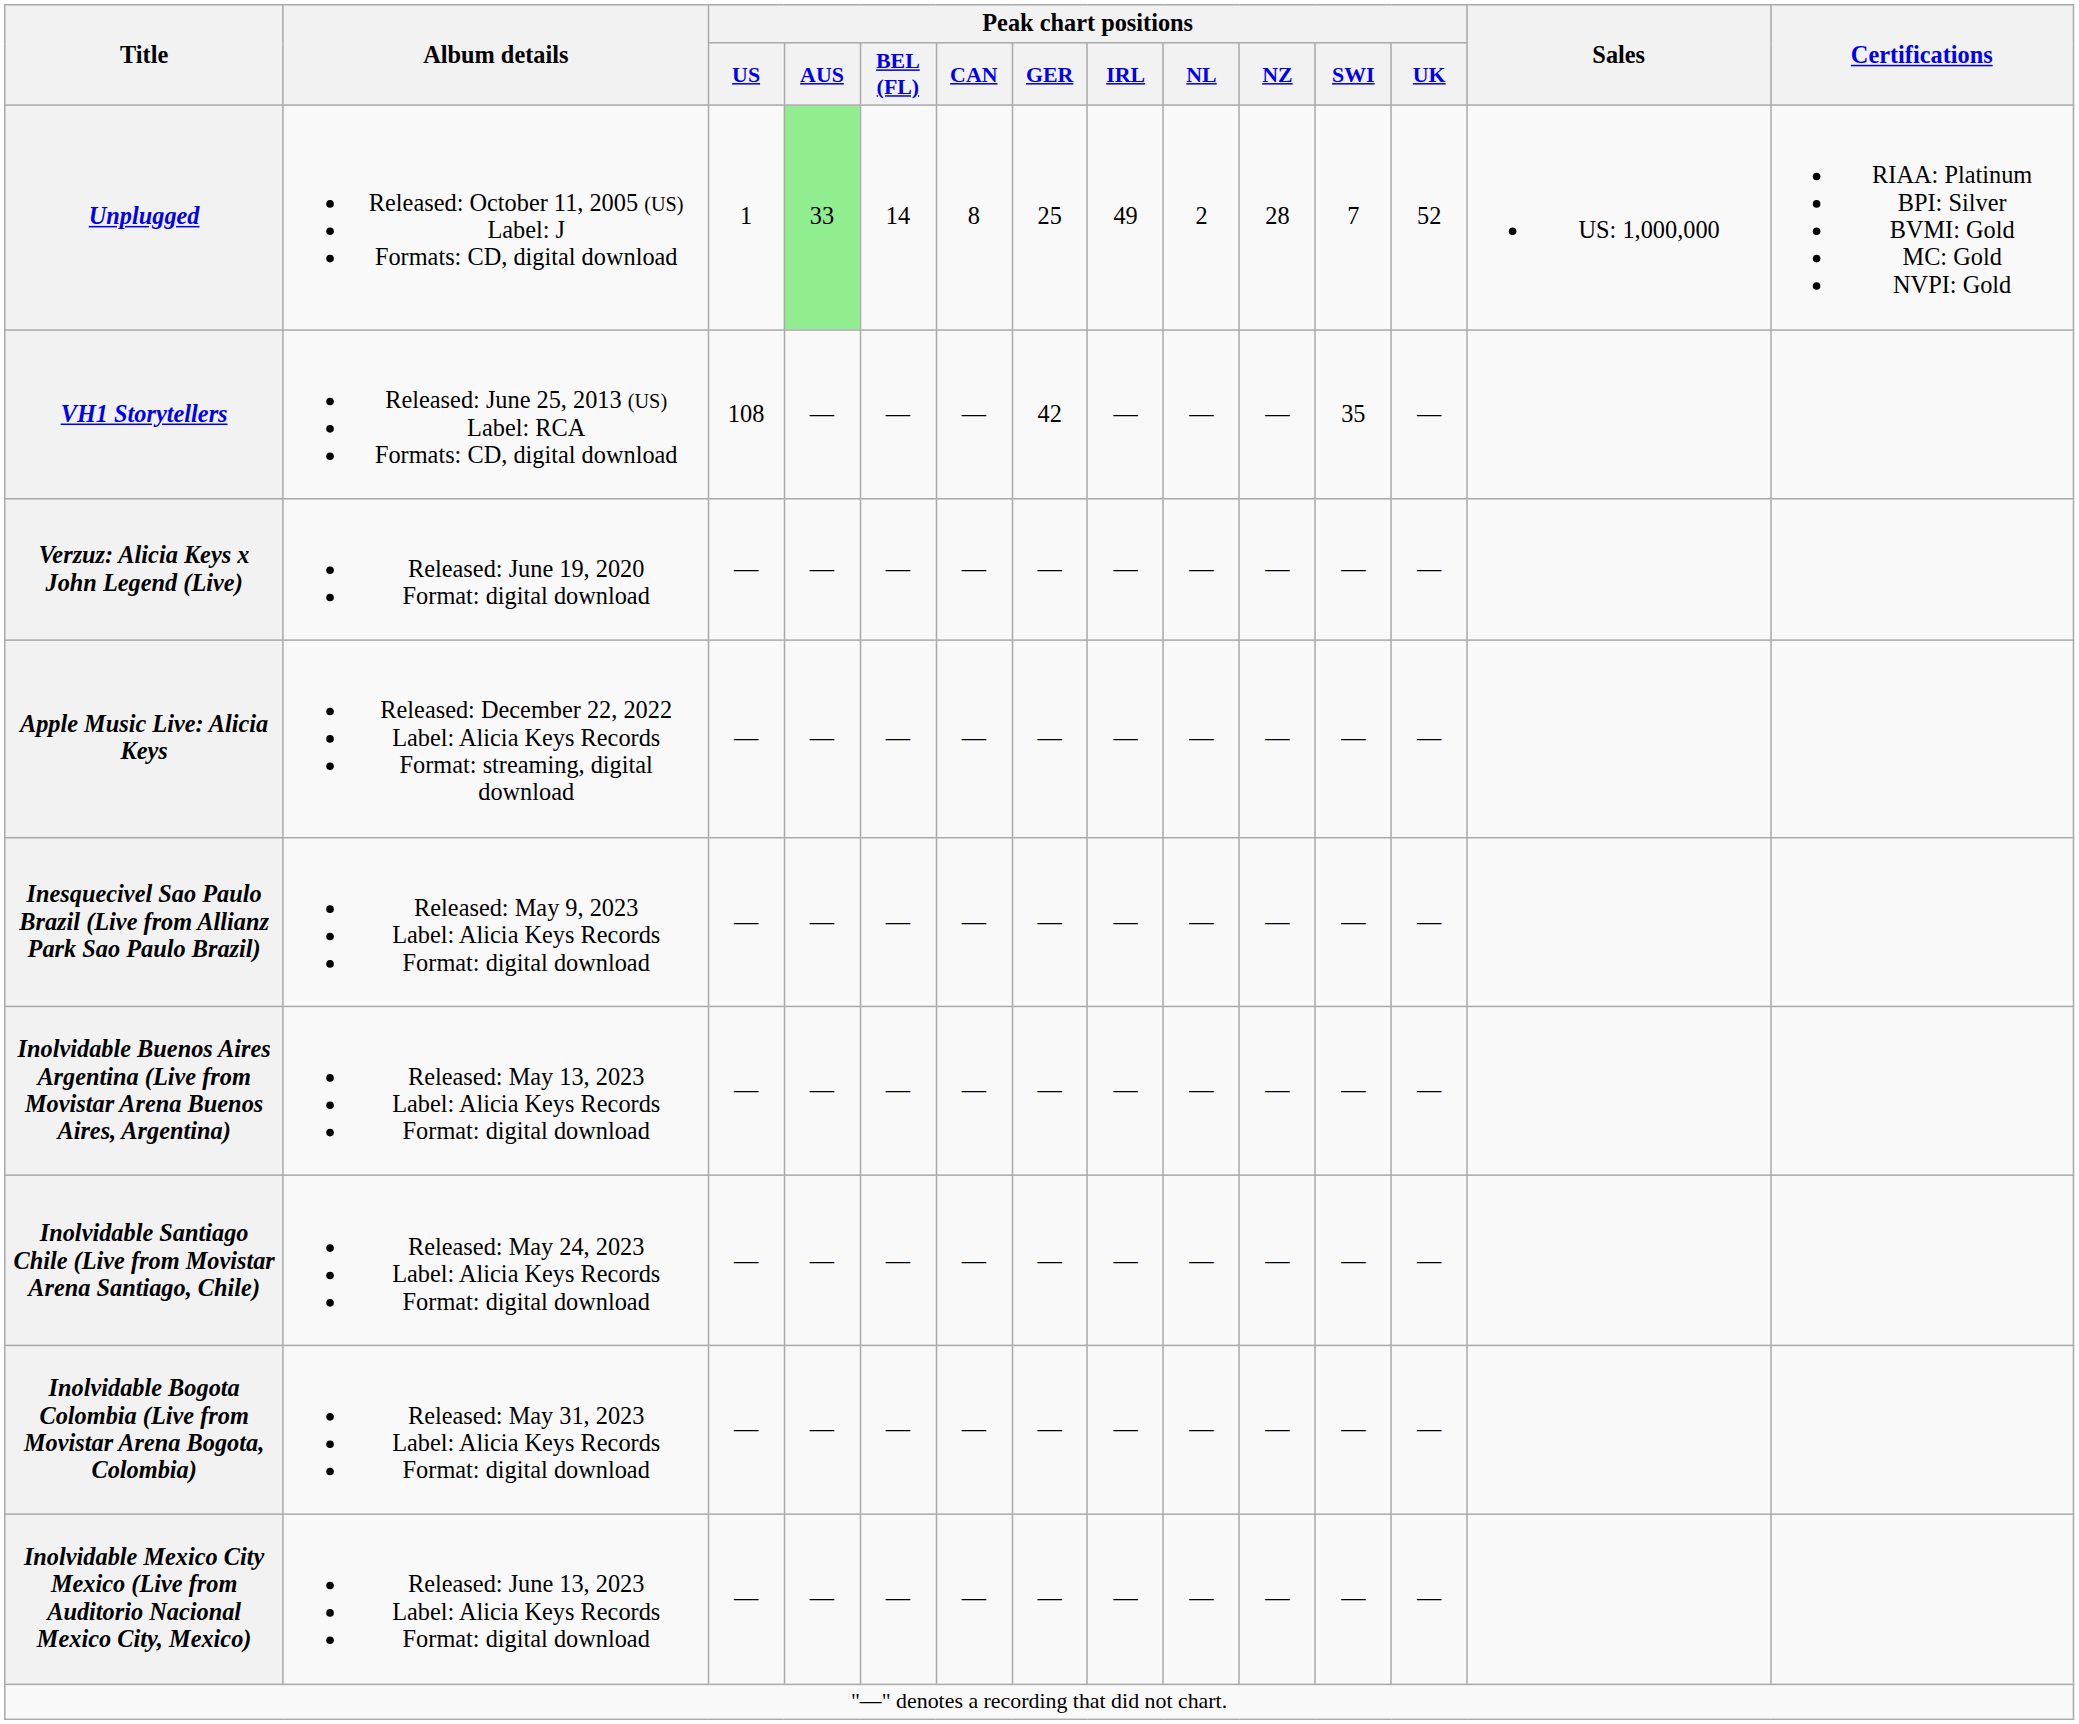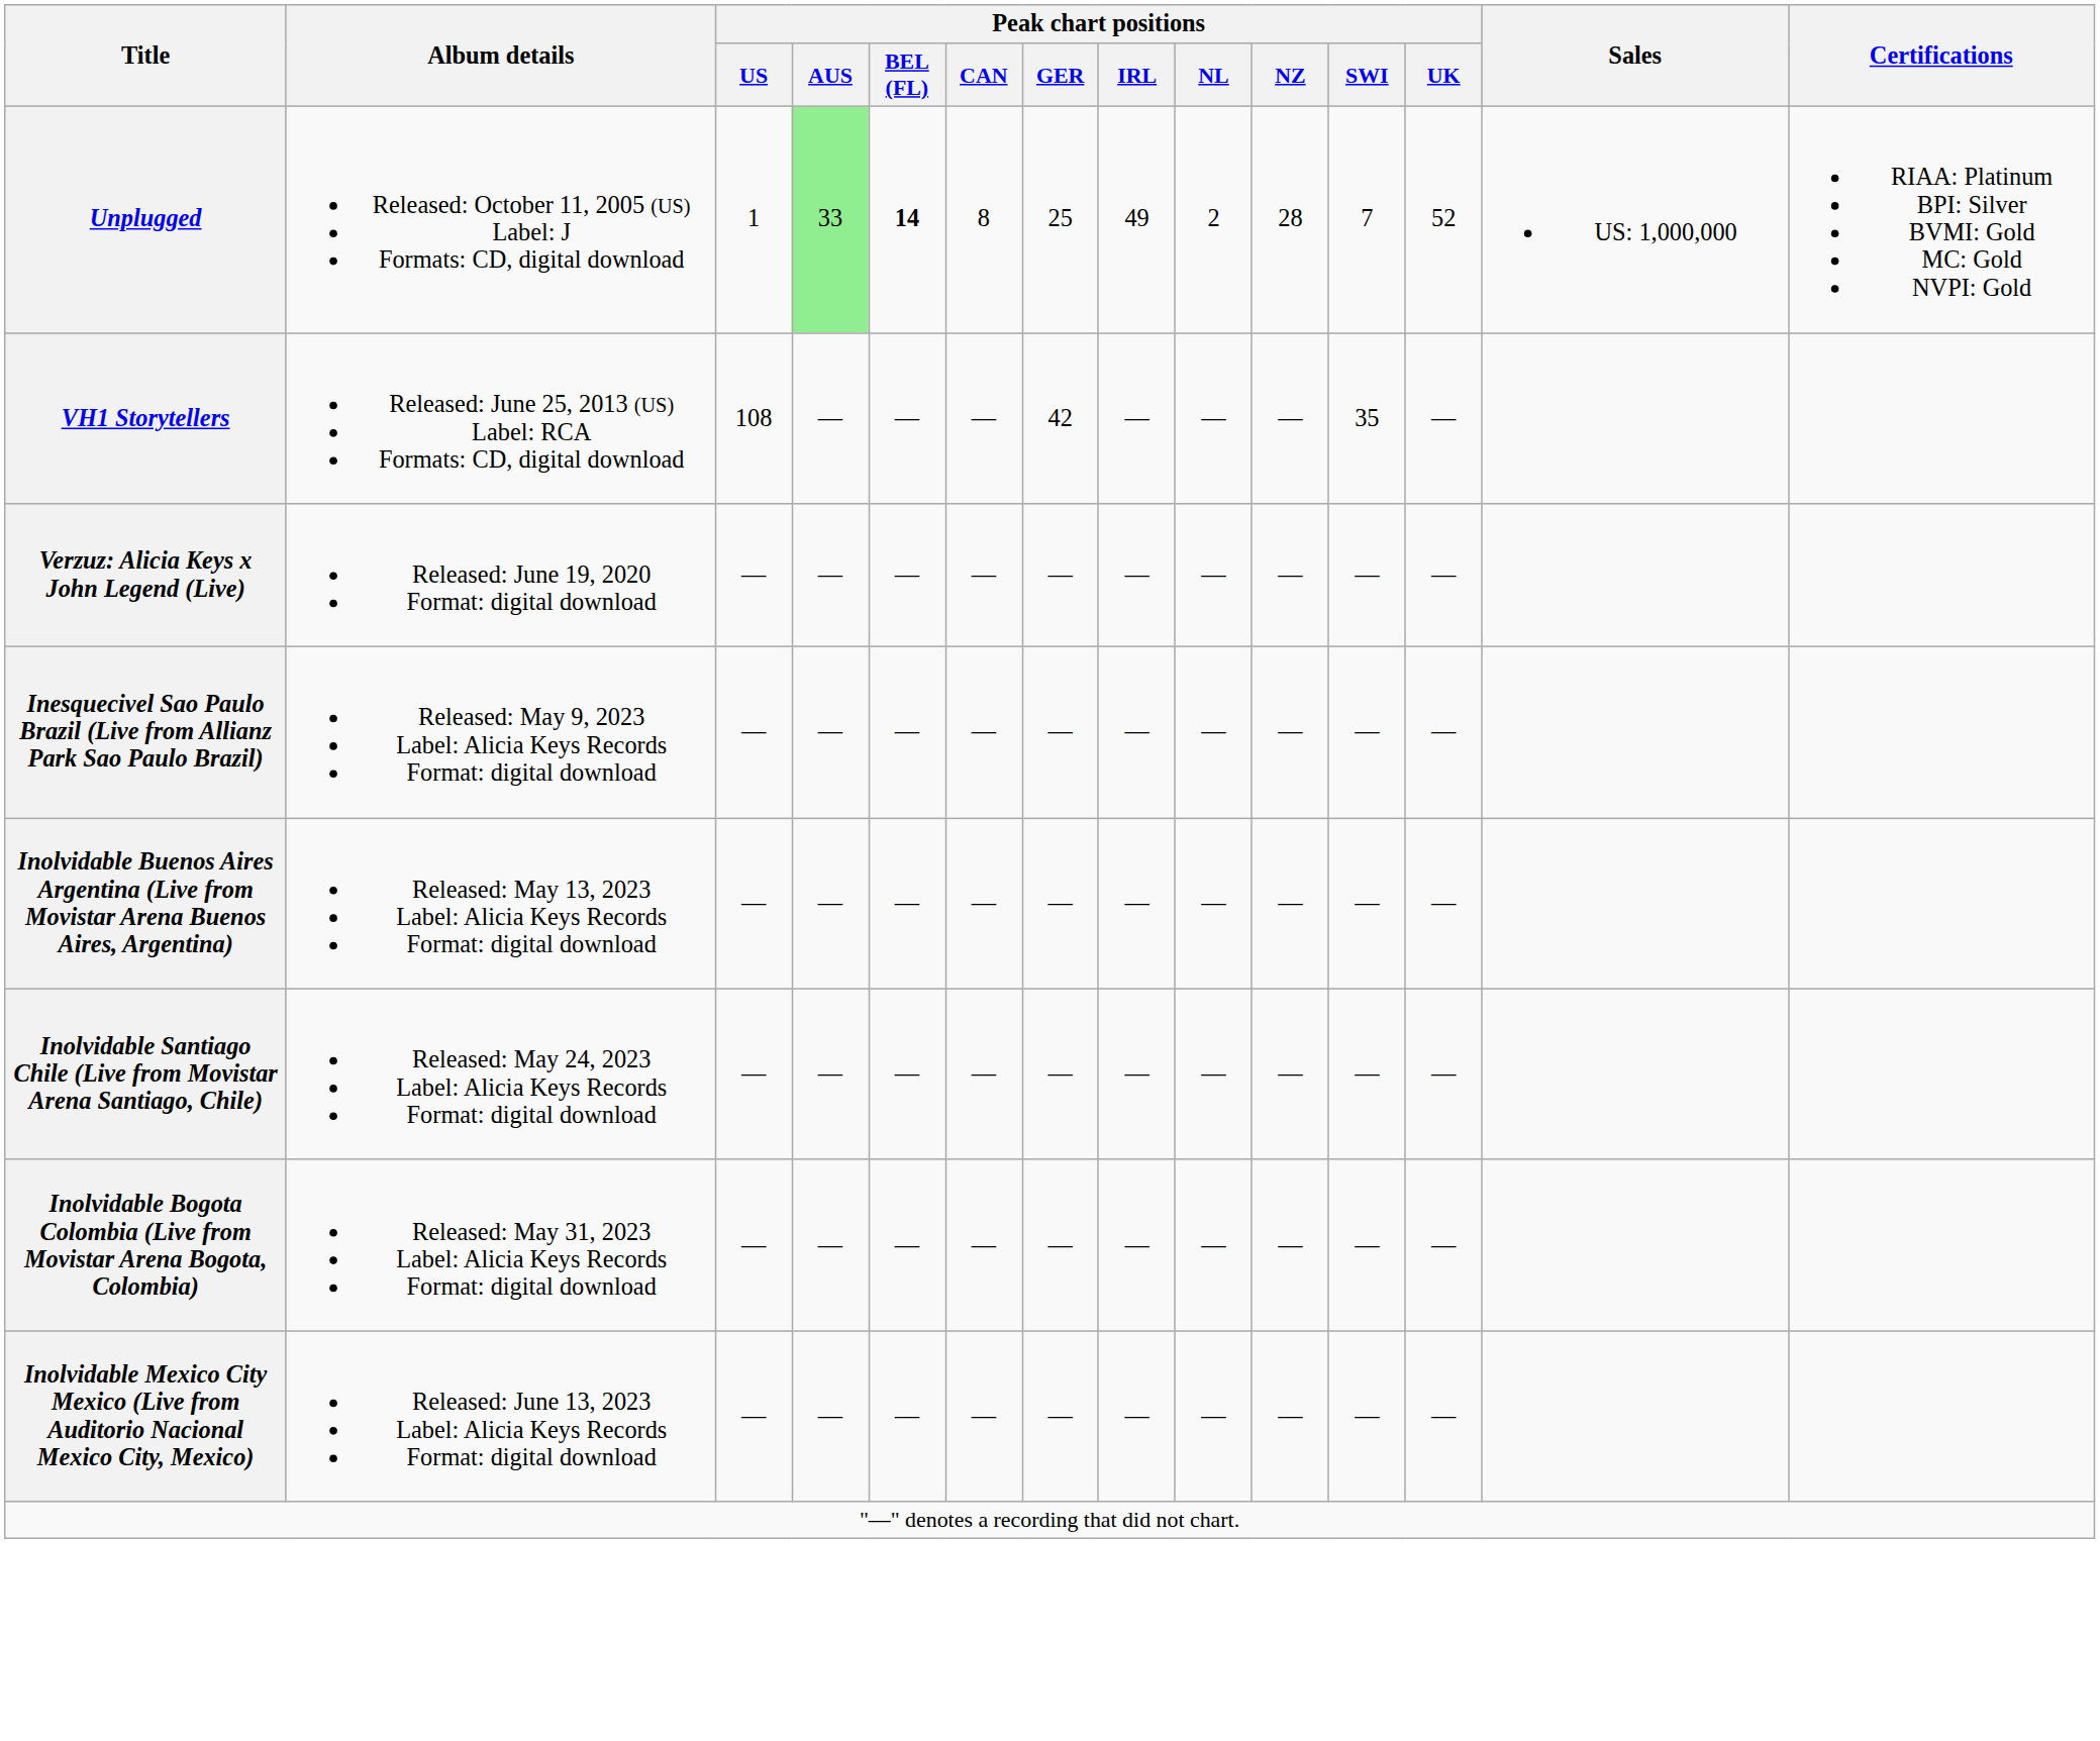Unplugged | Peak chart positions / BEL (FL): normal -> bold
- row: Apple Music Live: Alicia Keys | Released: December 22, 2022 Label: Alicia Keys Records Format: streaming, digital download | — | — | — | — | — | — | — | — | — | —
